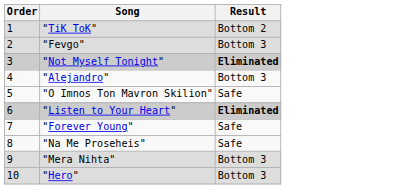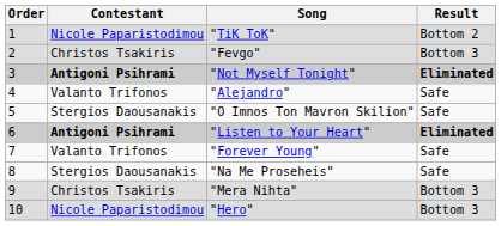+ column: Contestant | Nicole Paparistodimou | Christos Tsakiris | Antigoni Psihrami | Valanto Trifonos | Stergios Daousanakis | Antigoni Psihrami | Valanto Trifonos | Stergios Daousanakis | Christos Tsakiris | Nicole Paparistodimou
"Alejandro" | Result: Bottom 3 -> Safe
